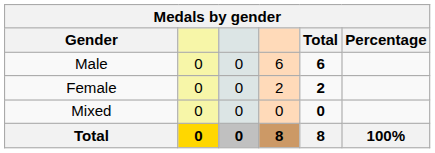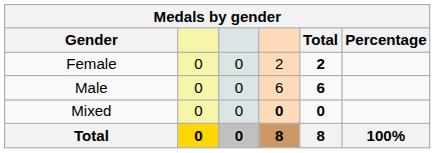rows swapped: Male <-> Female
Mixed | column 4: normal -> bold
